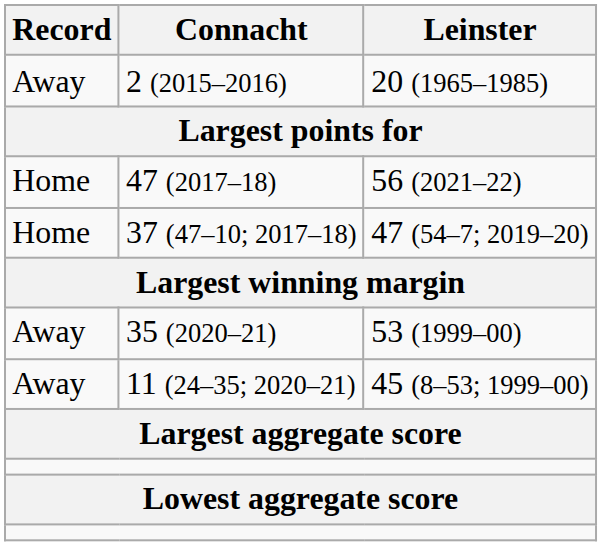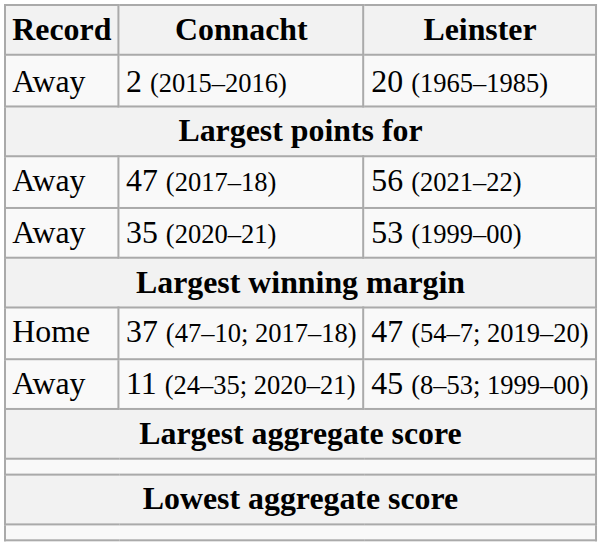47 (2017–18) | Record: Home -> Away
rows swapped: 35 (2020–21) <-> 37 (47–10; 2017–18)
